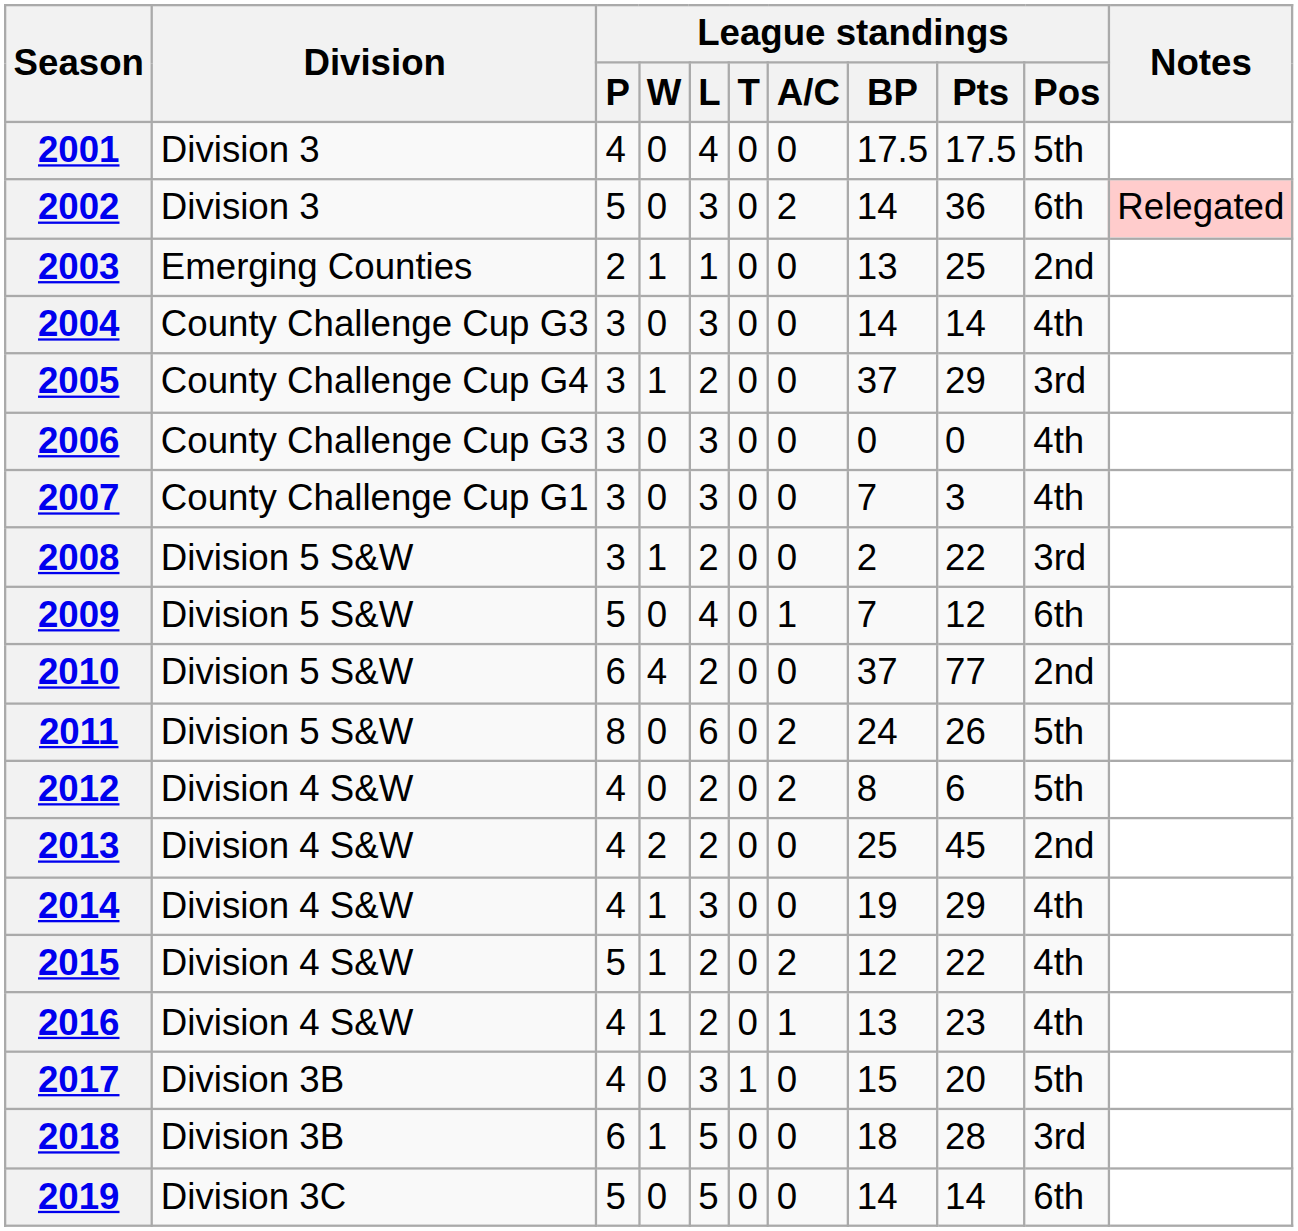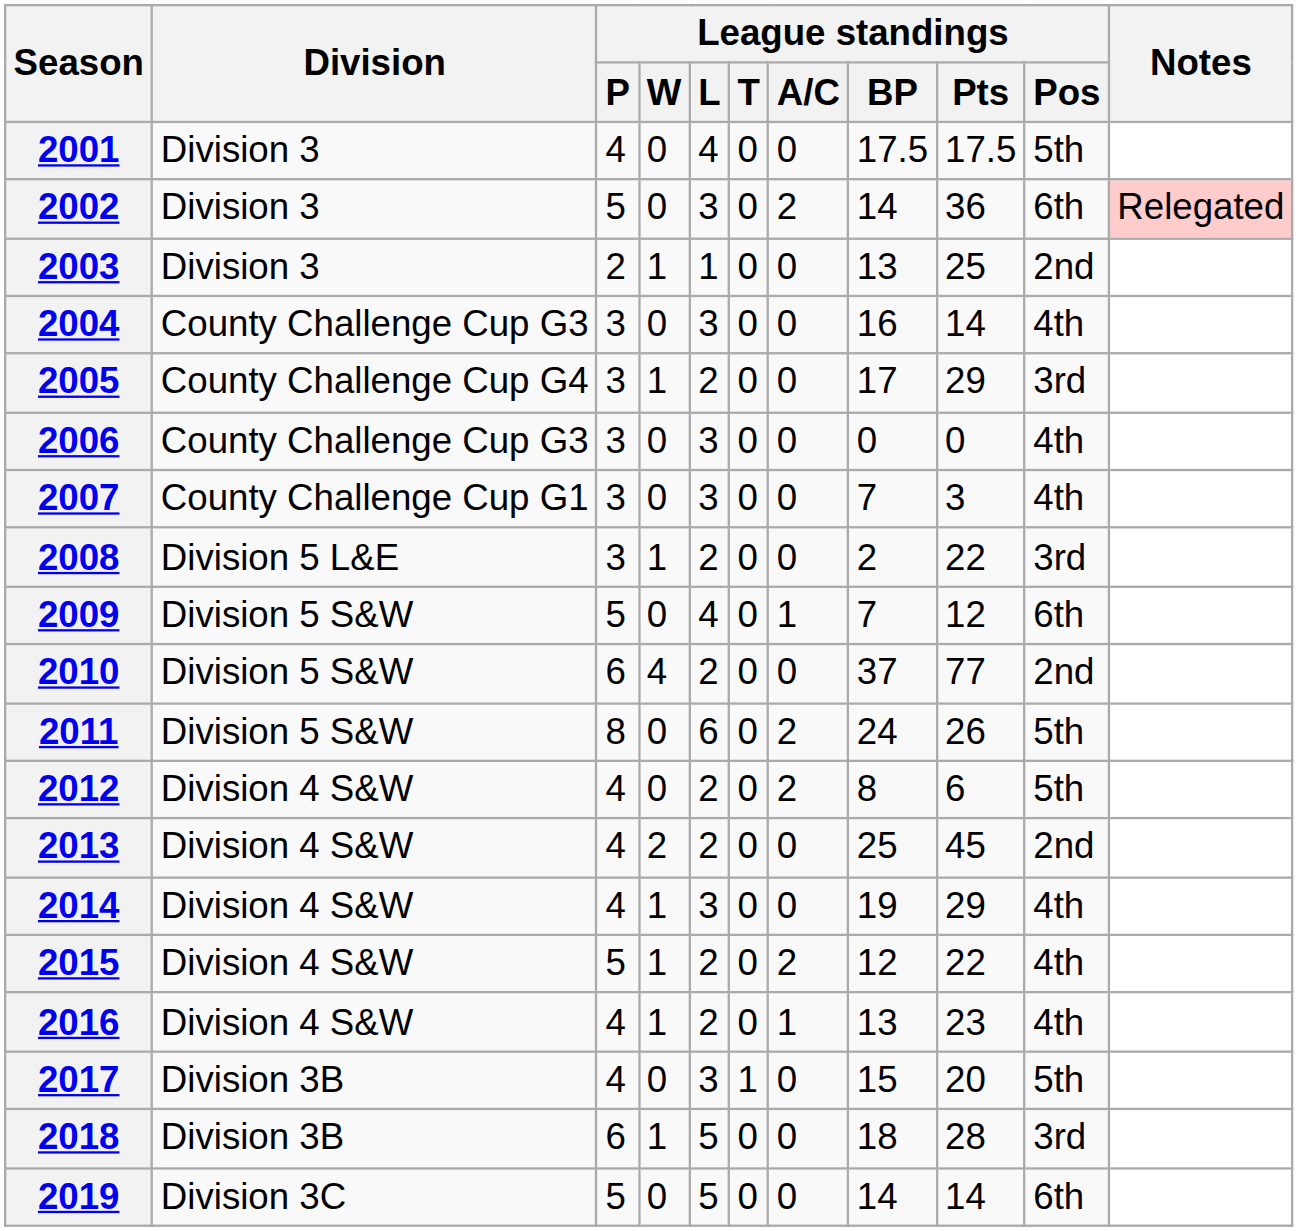2003 | Division: Emerging Counties -> Division 3
2004 | League standings / BP: 14 -> 16
2005 | League standings / BP: 37 -> 17
2008 | Division: Division 5 S&W -> Division 5 L&E
